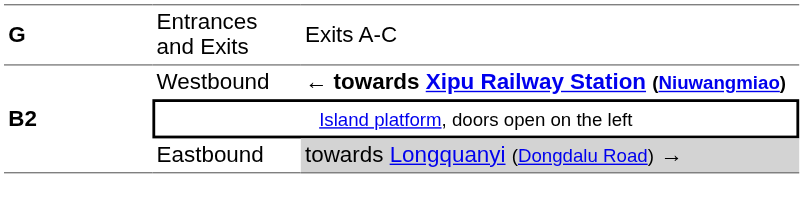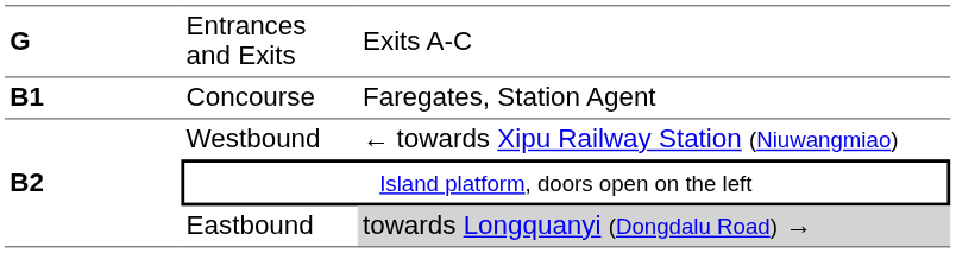+ row: B1 | Concourse | Faregates, Station Agent
Westbound | column 3: bold -> normal
